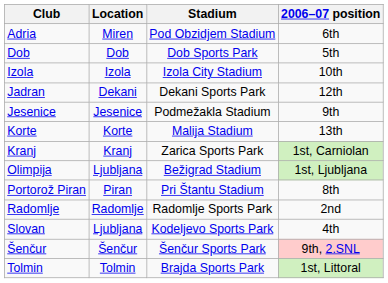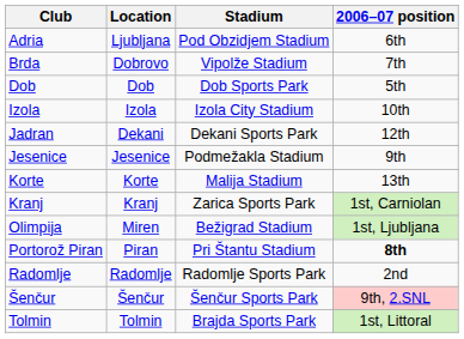Adria | Location: Miren -> Ljubljana
+ row: Brda | Dobrovo | Vipolže Stadium | 7th
Olimpija | Location: Ljubljana -> Miren
Portorož Piran | 2006–07 position: normal -> bold
- row: Slovan | Ljubljana | Kodeljevo Sports Park | 4th
